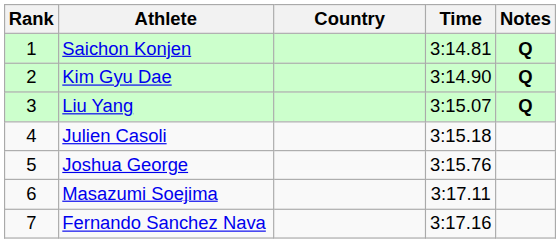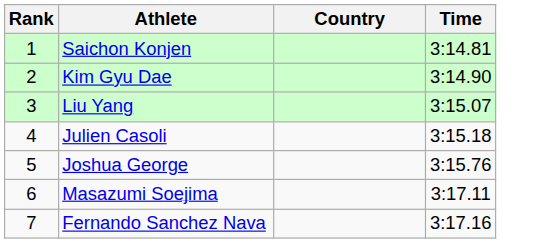- column: Notes | Q | Q | Q
